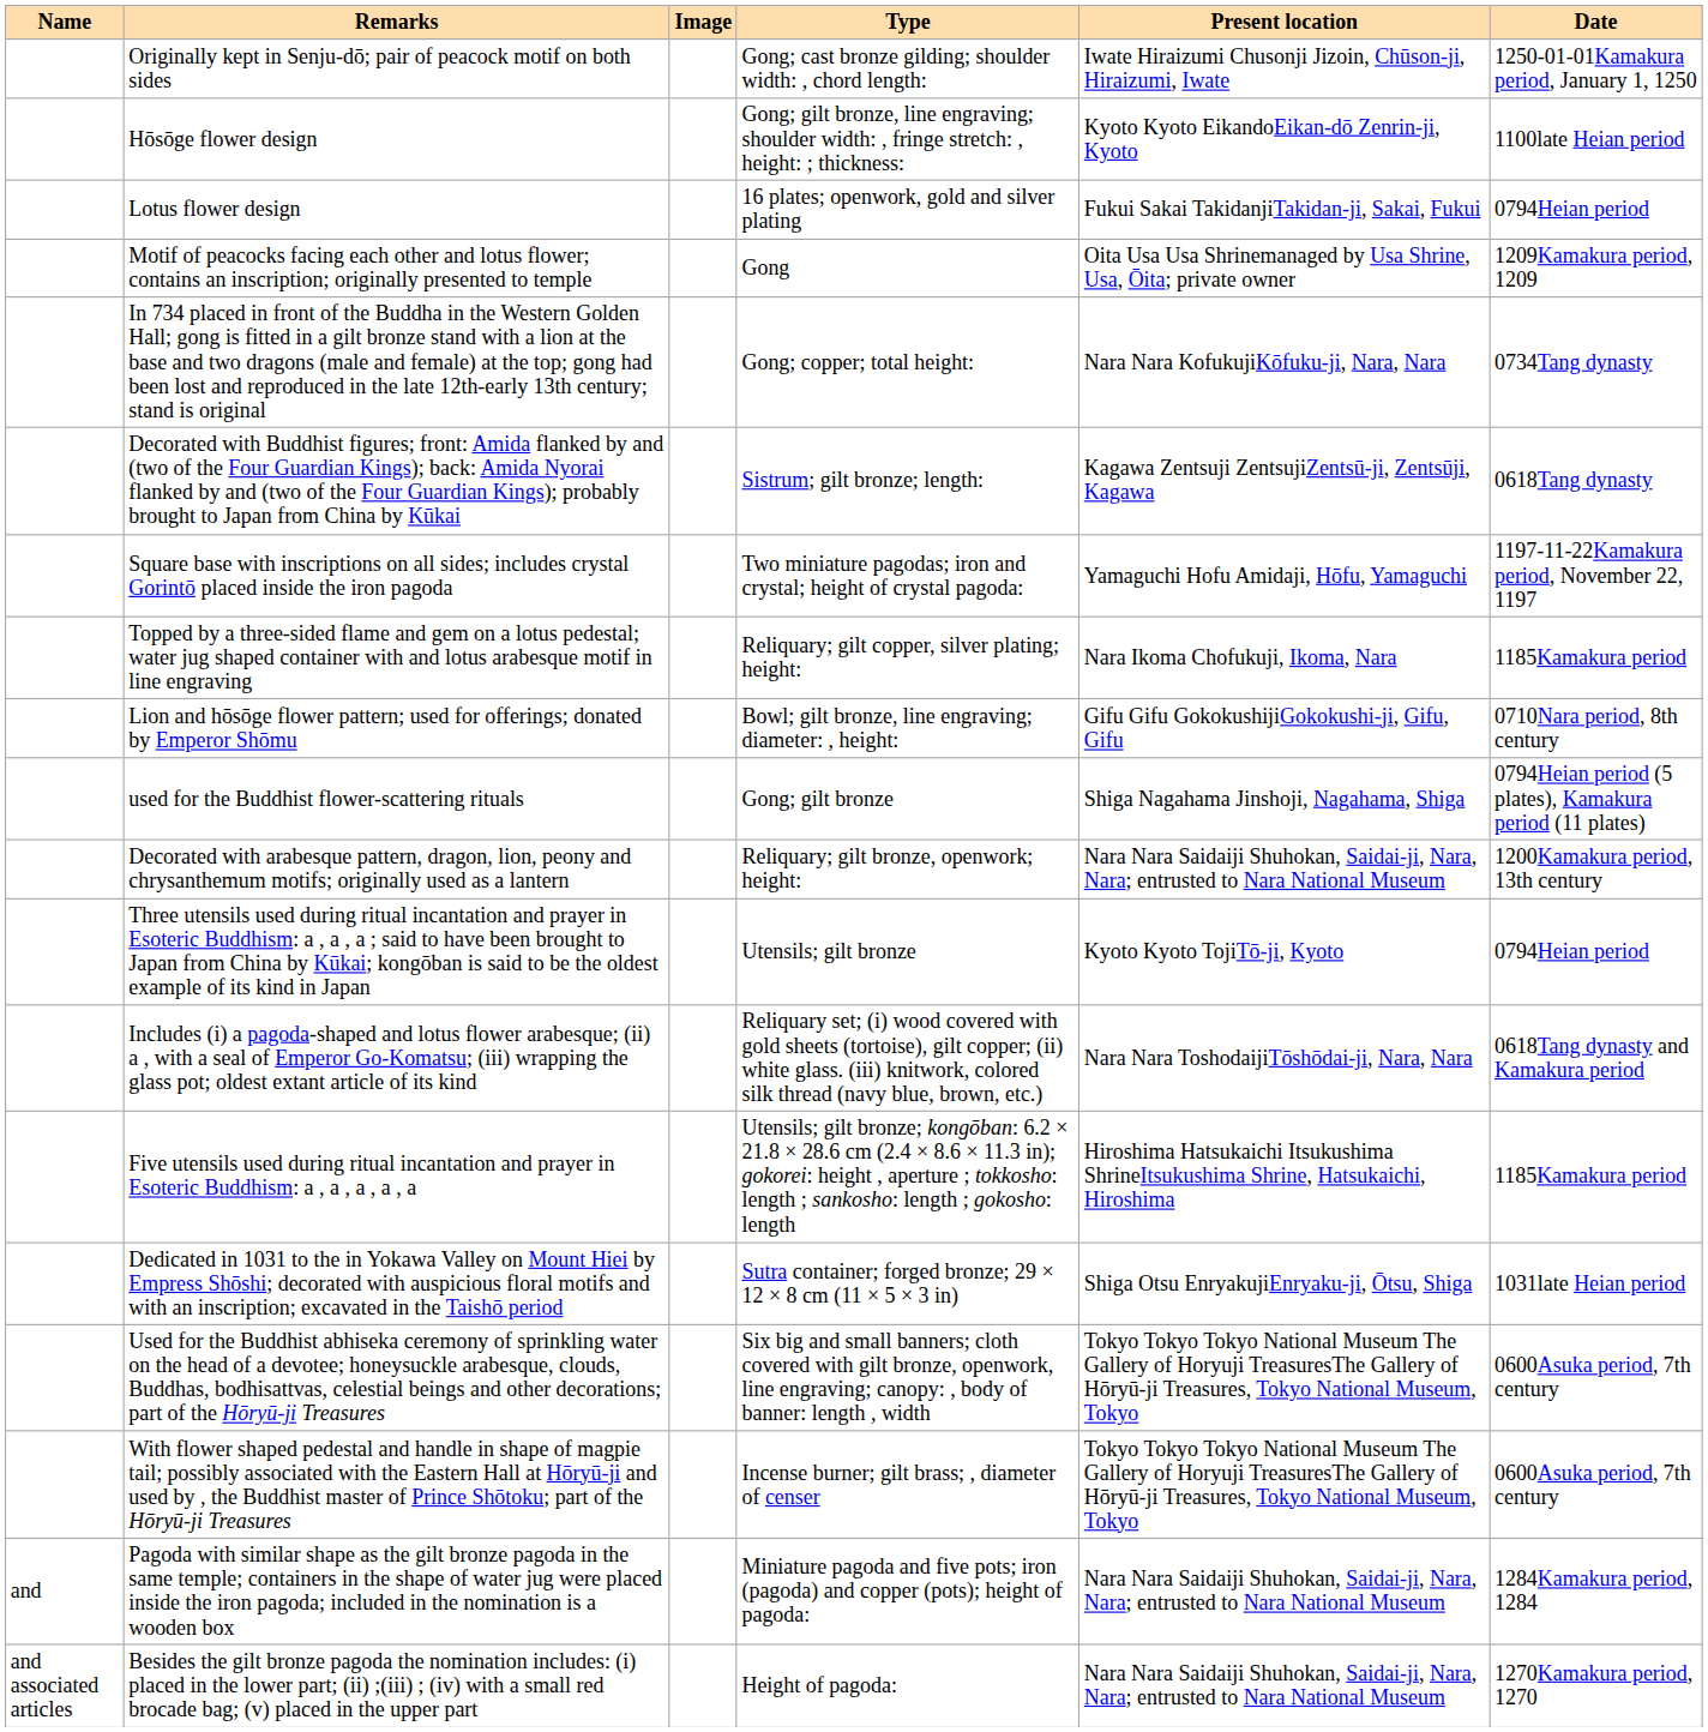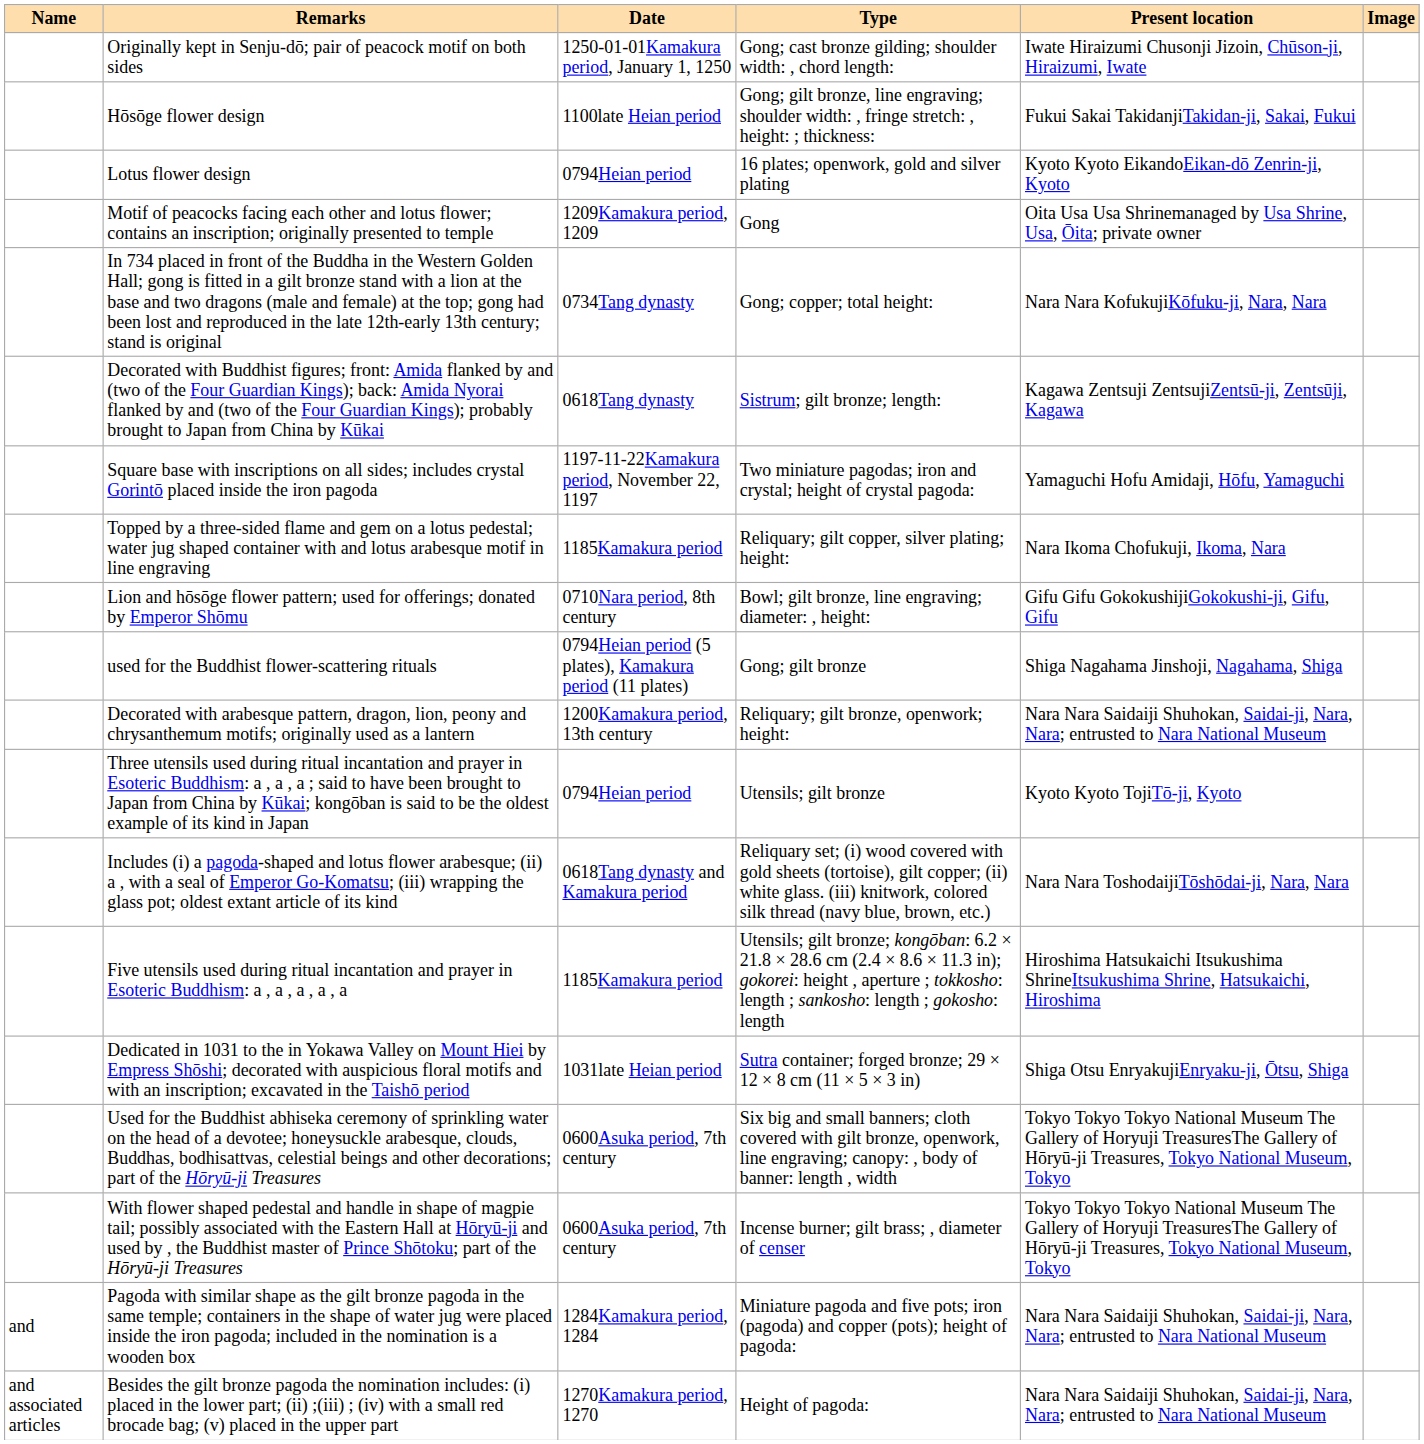columns swapped: Date <-> Image
Hōsōge flower design | Present location: Kyoto Kyoto EikandoEikan-dō Zenrin-ji, Kyoto -> Fukui Sakai TakidanjiTakidan-ji, Sakai, Fukui
Lotus flower design | Present location: Fukui Sakai TakidanjiTakidan-ji, Sakai, Fukui -> Kyoto Kyoto EikandoEikan-dō Zenrin-ji, Kyoto
